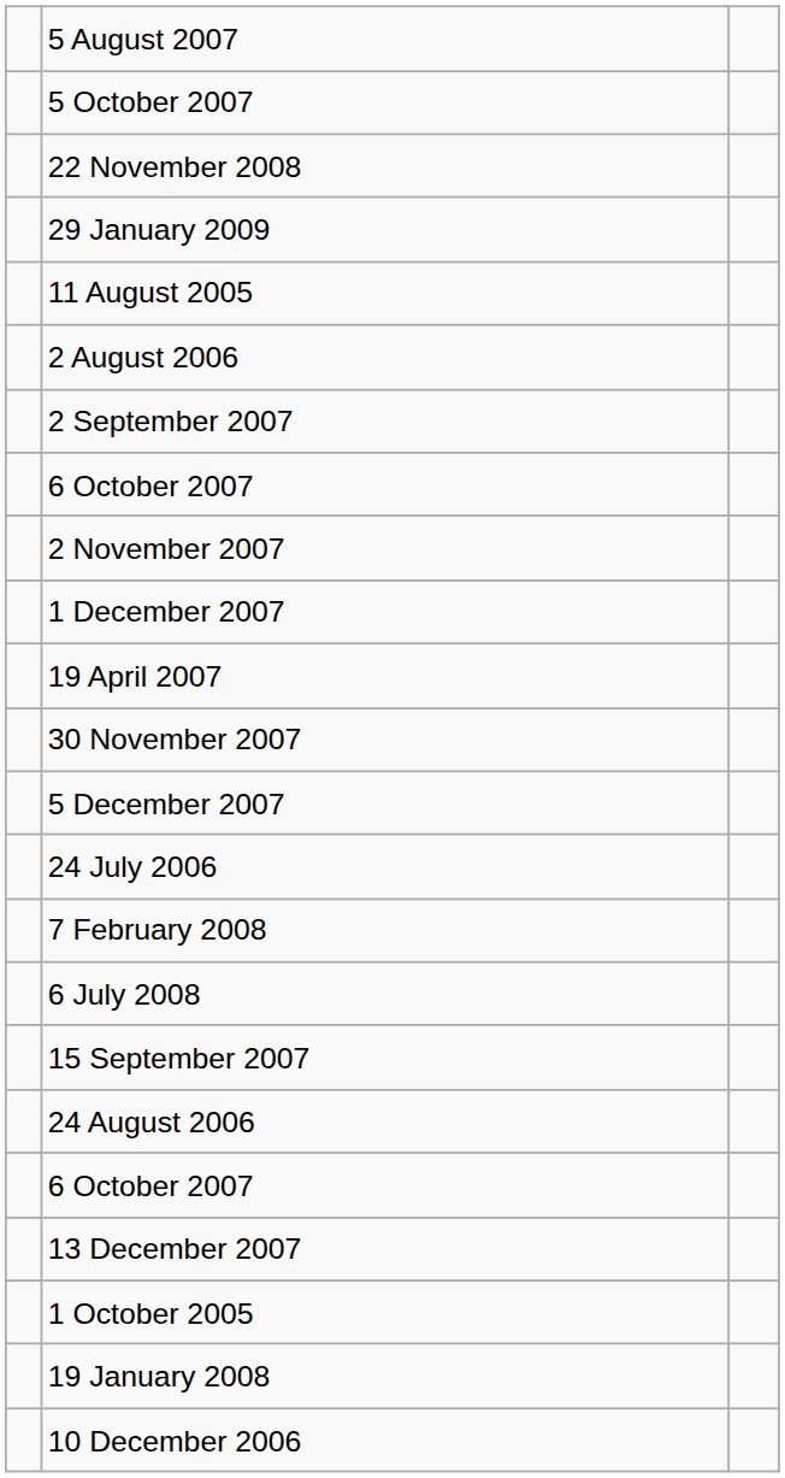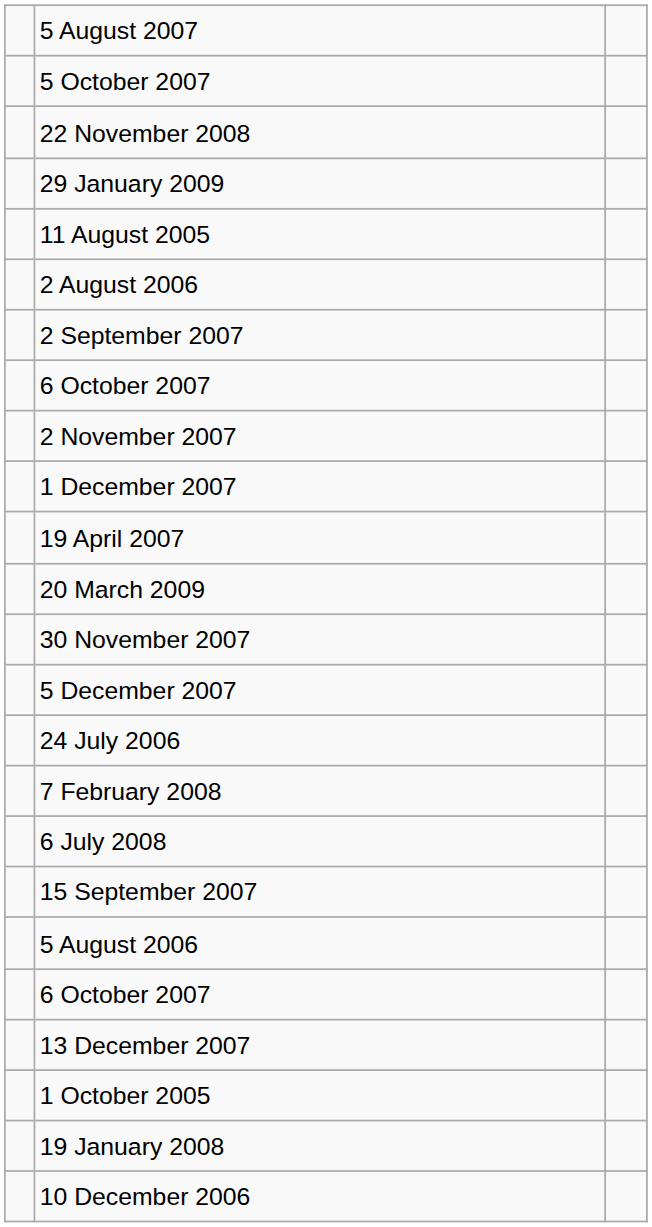+ row: 20 March 2009
+ row: 5 August 2006
- row: 24 August 2006
